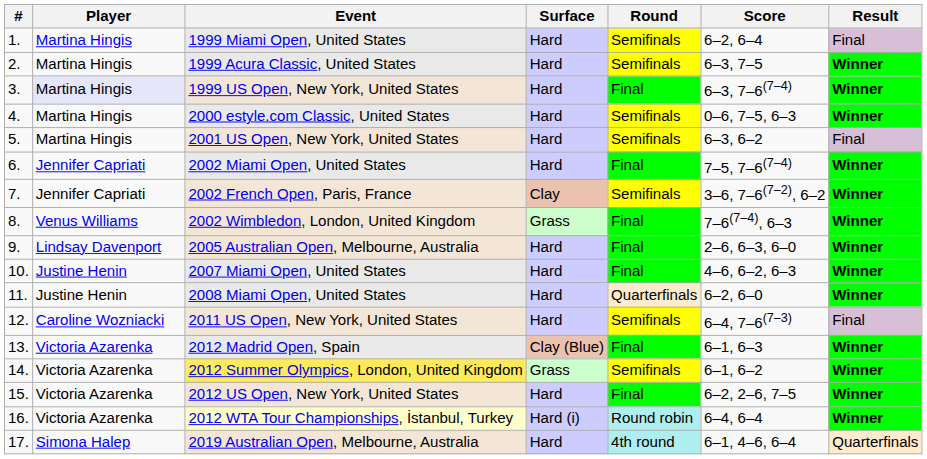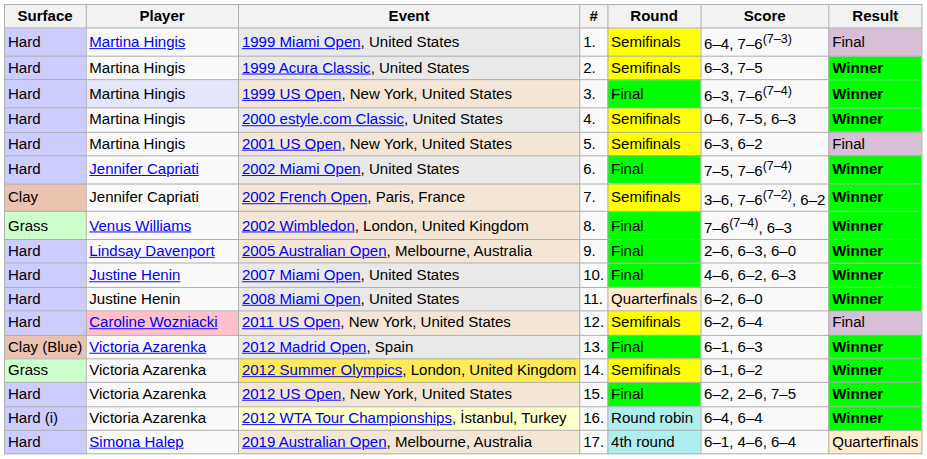columns swapped: # <-> Surface
1999 Miami Open, United States | Score: 6–2, 6–4 -> 6–4, 7–6(7–3)
2011 US Open, New York, United States | Player: no background -> pink background
2011 US Open, New York, United States | Score: 6–4, 7–6(7–3) -> 6–2, 6–4
